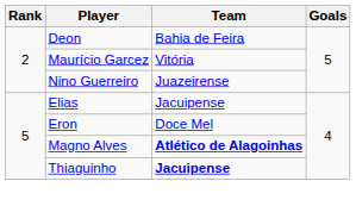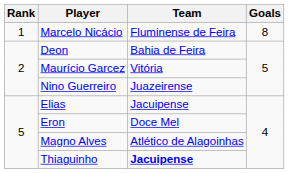+ row: 1 | Marcelo Nicácio | Fluminense de Feira | 8
Magno Alves | Team: bold -> normal
